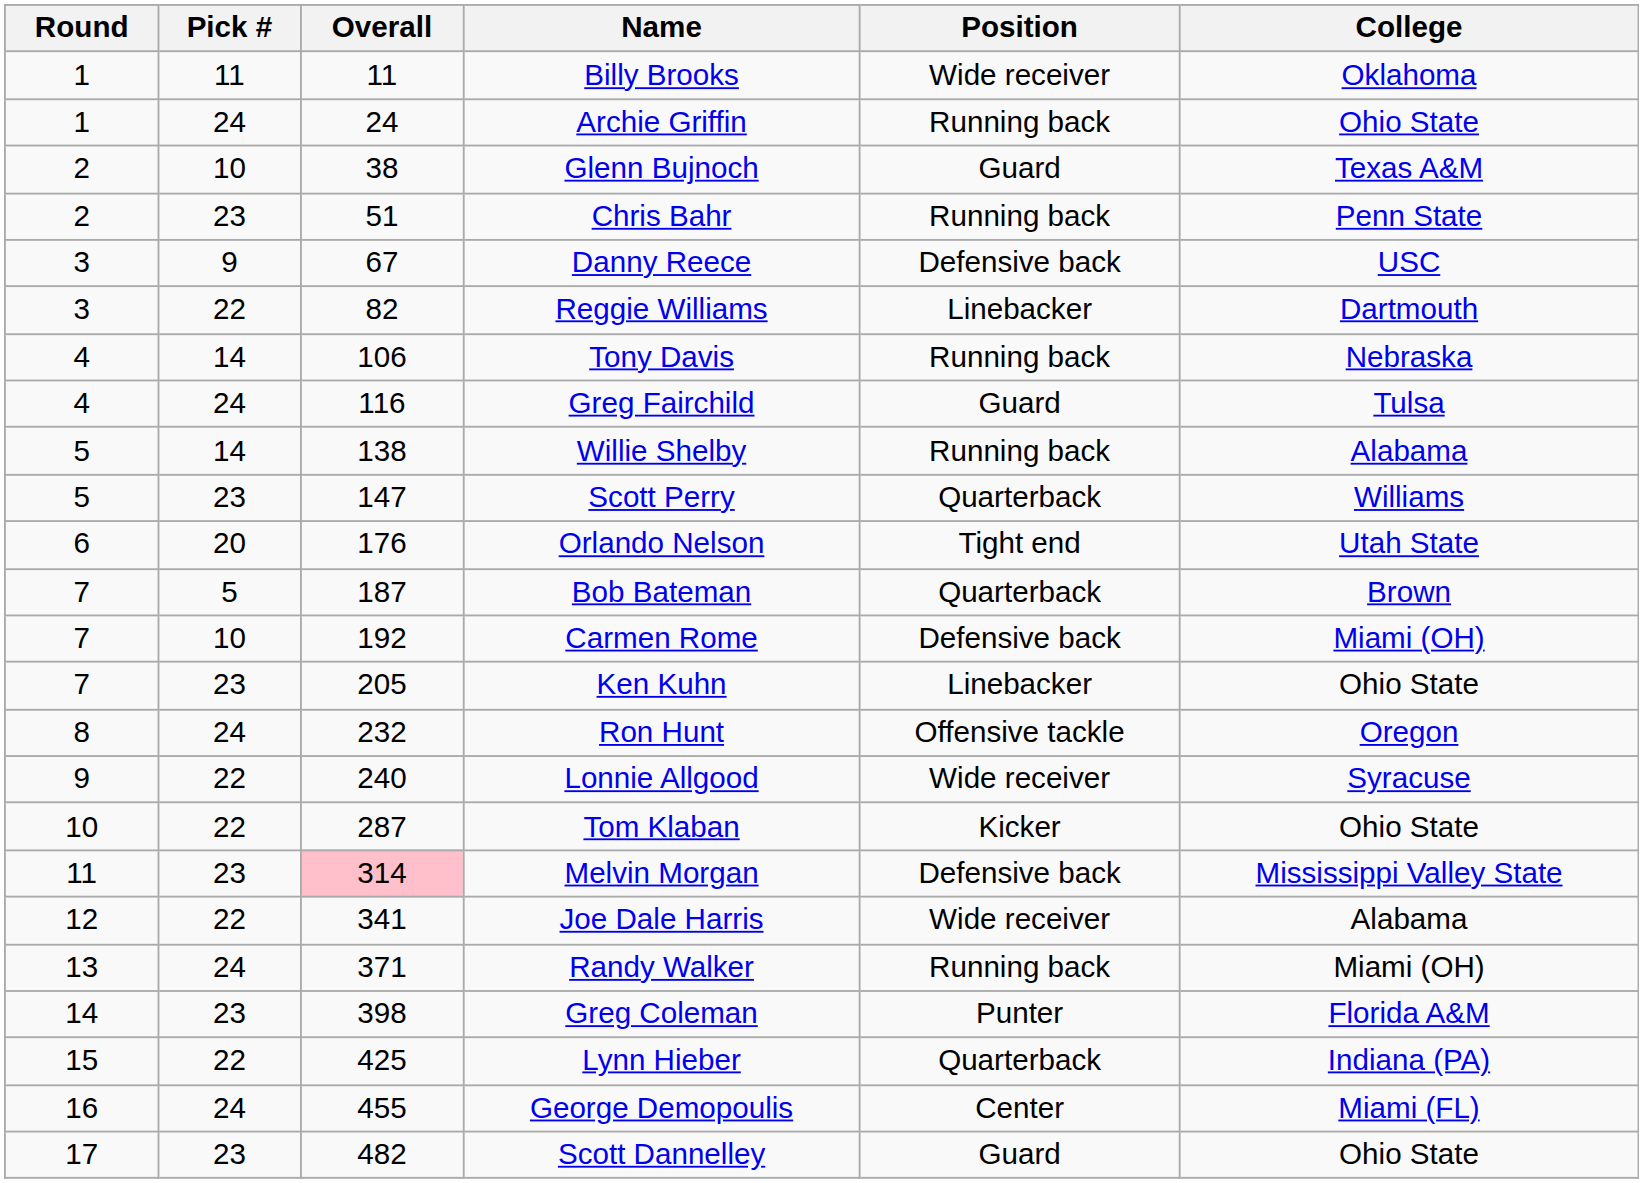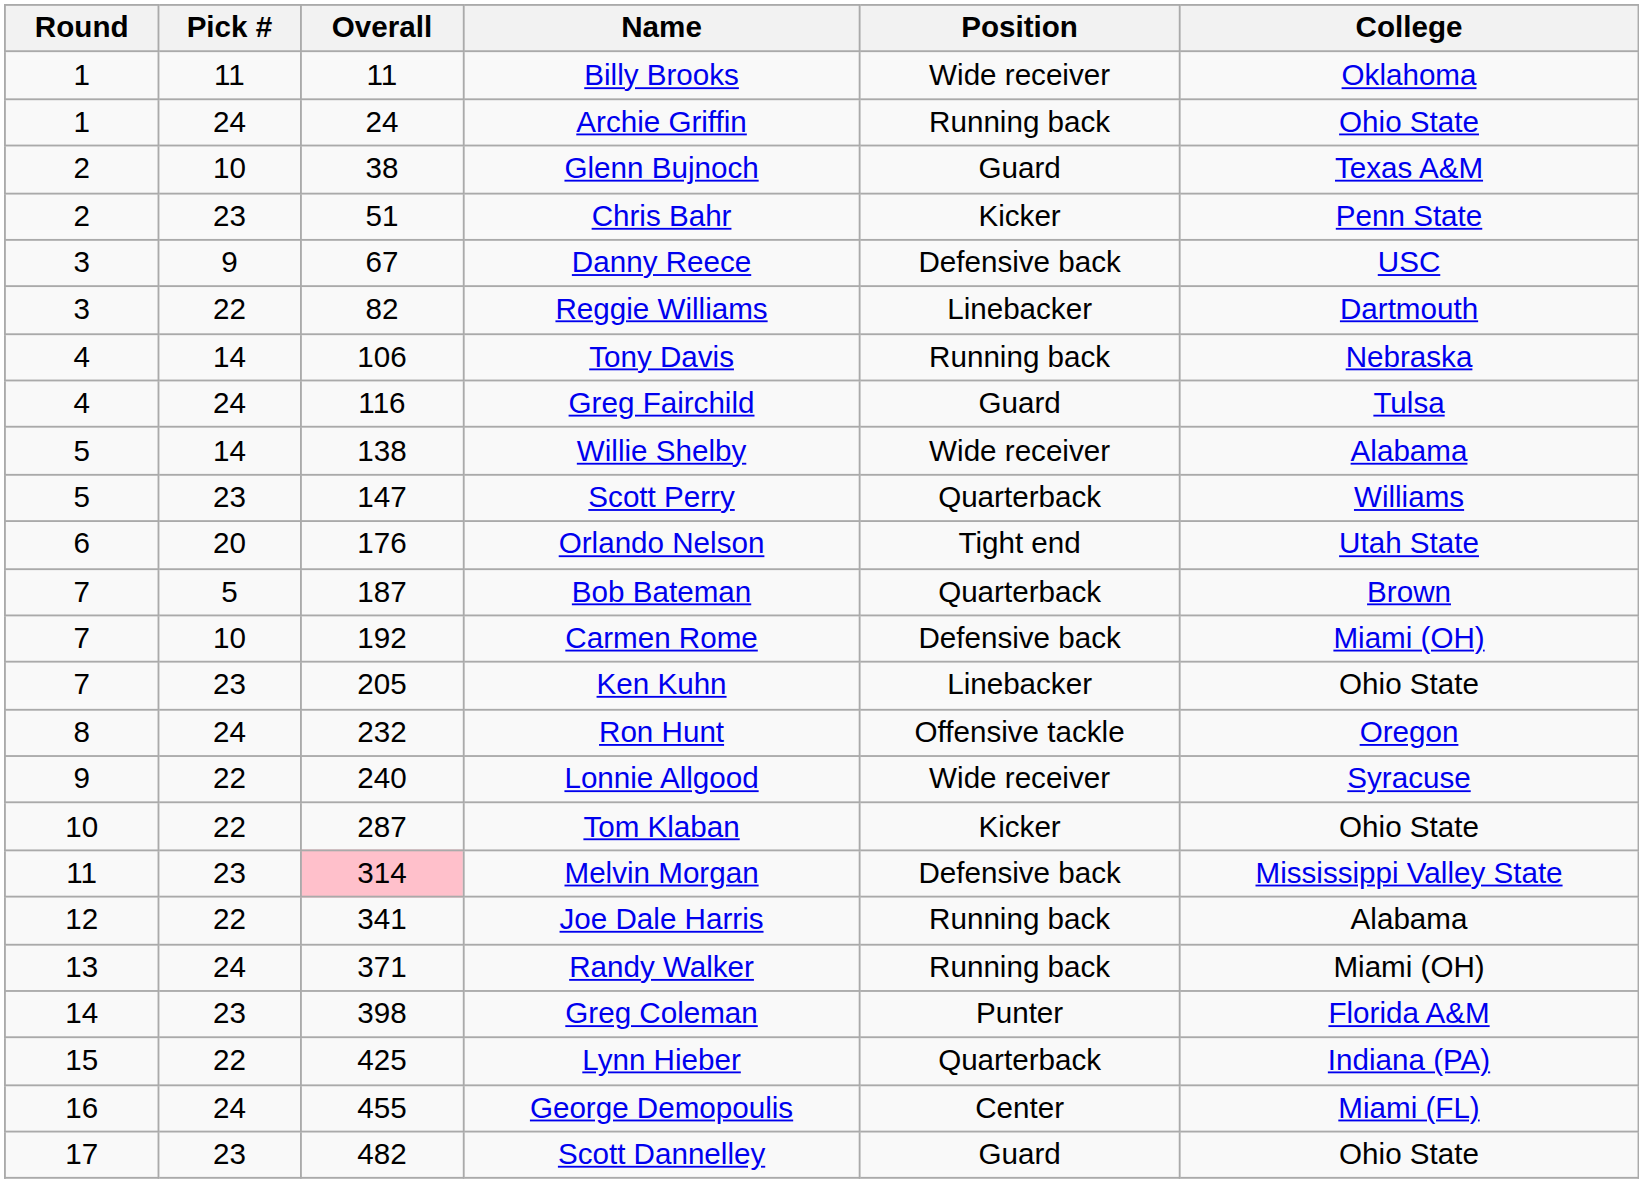Chris Bahr | Position: Running back -> Kicker
Willie Shelby | Position: Running back -> Wide receiver
Joe Dale Harris | Position: Wide receiver -> Running back
